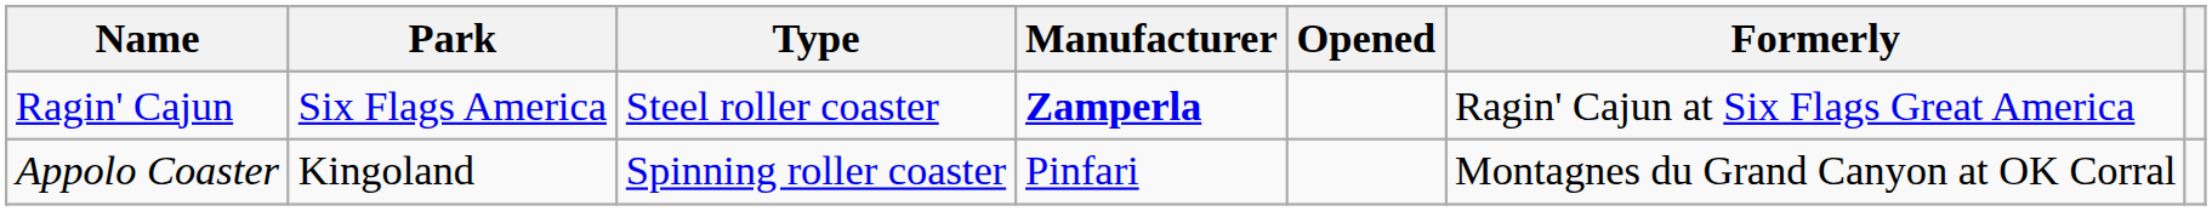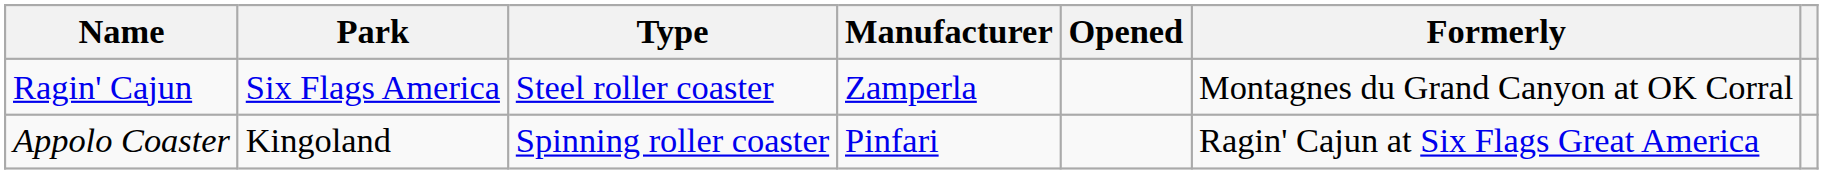Ragin' Cajun | Manufacturer: bold -> normal
Ragin' Cajun | Formerly: Ragin' Cajun at Six Flags Great America -> Montagnes du Grand Canyon at OK Corral
Appolo Coaster | Formerly: Montagnes du Grand Canyon at OK Corral -> Ragin' Cajun at Six Flags Great America
